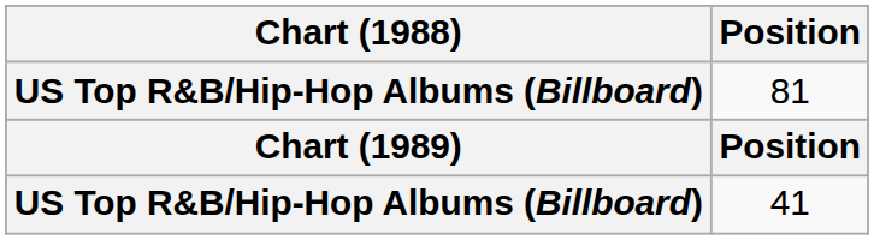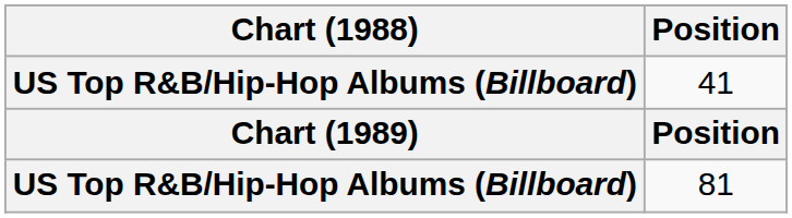rows swapped: 41 <-> 81
